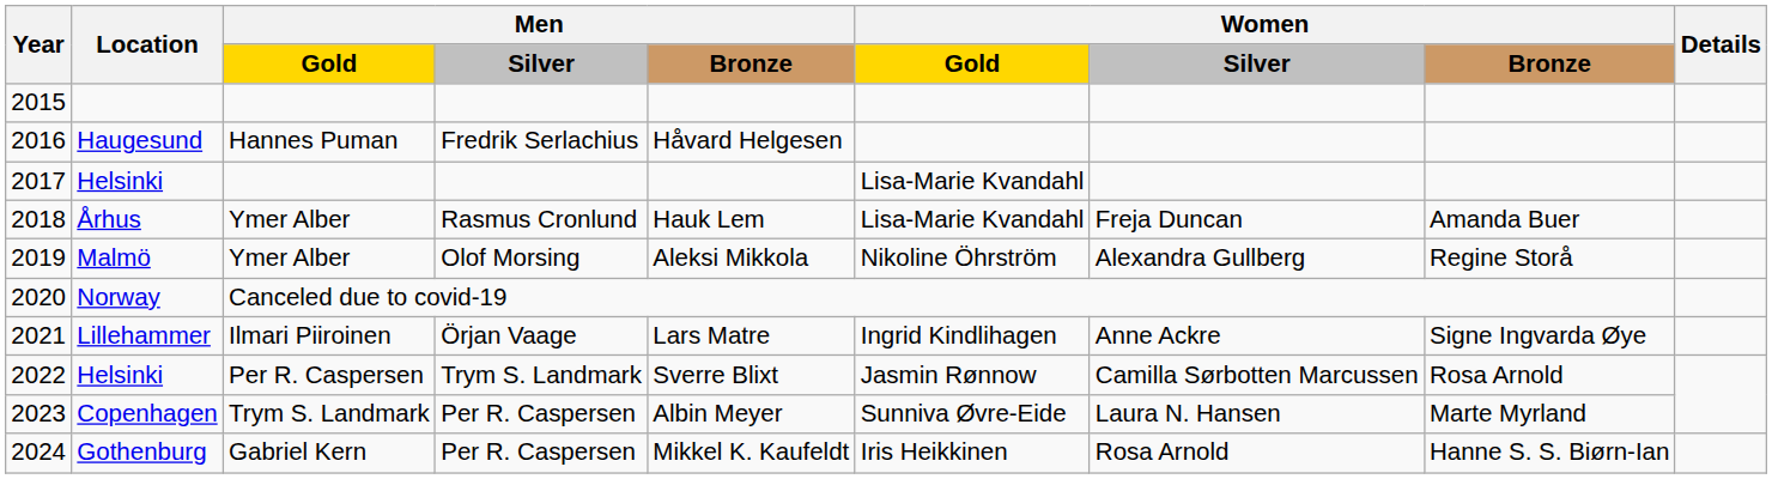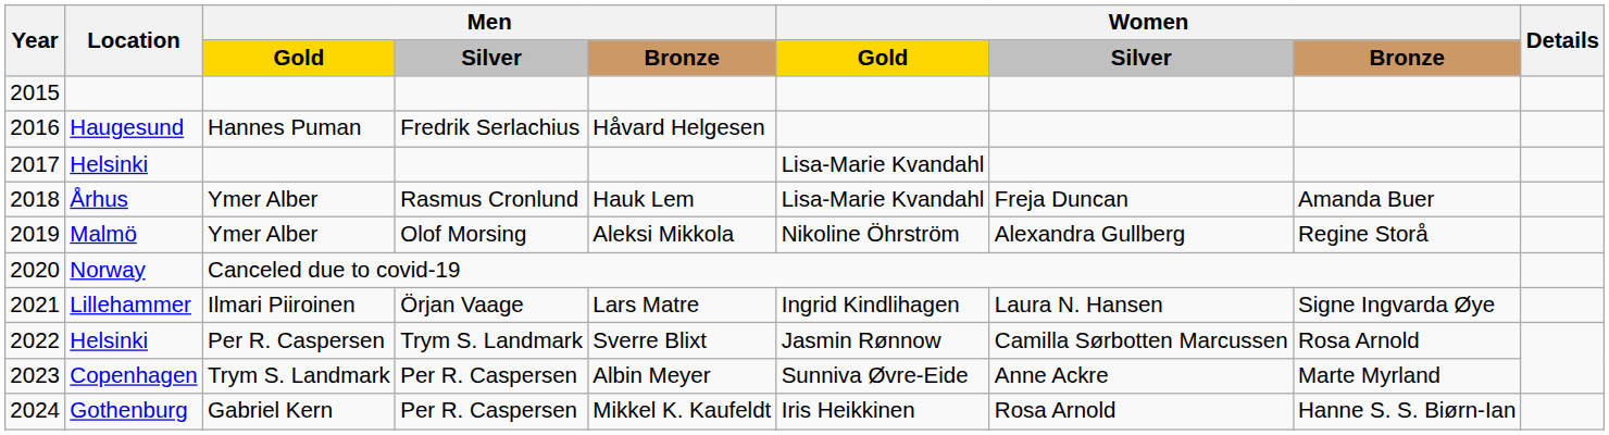Lillehammer | column 7: Anne Ackre -> Laura N. Hansen
Copenhagen | column 7: Laura N. Hansen -> Anne Ackre
